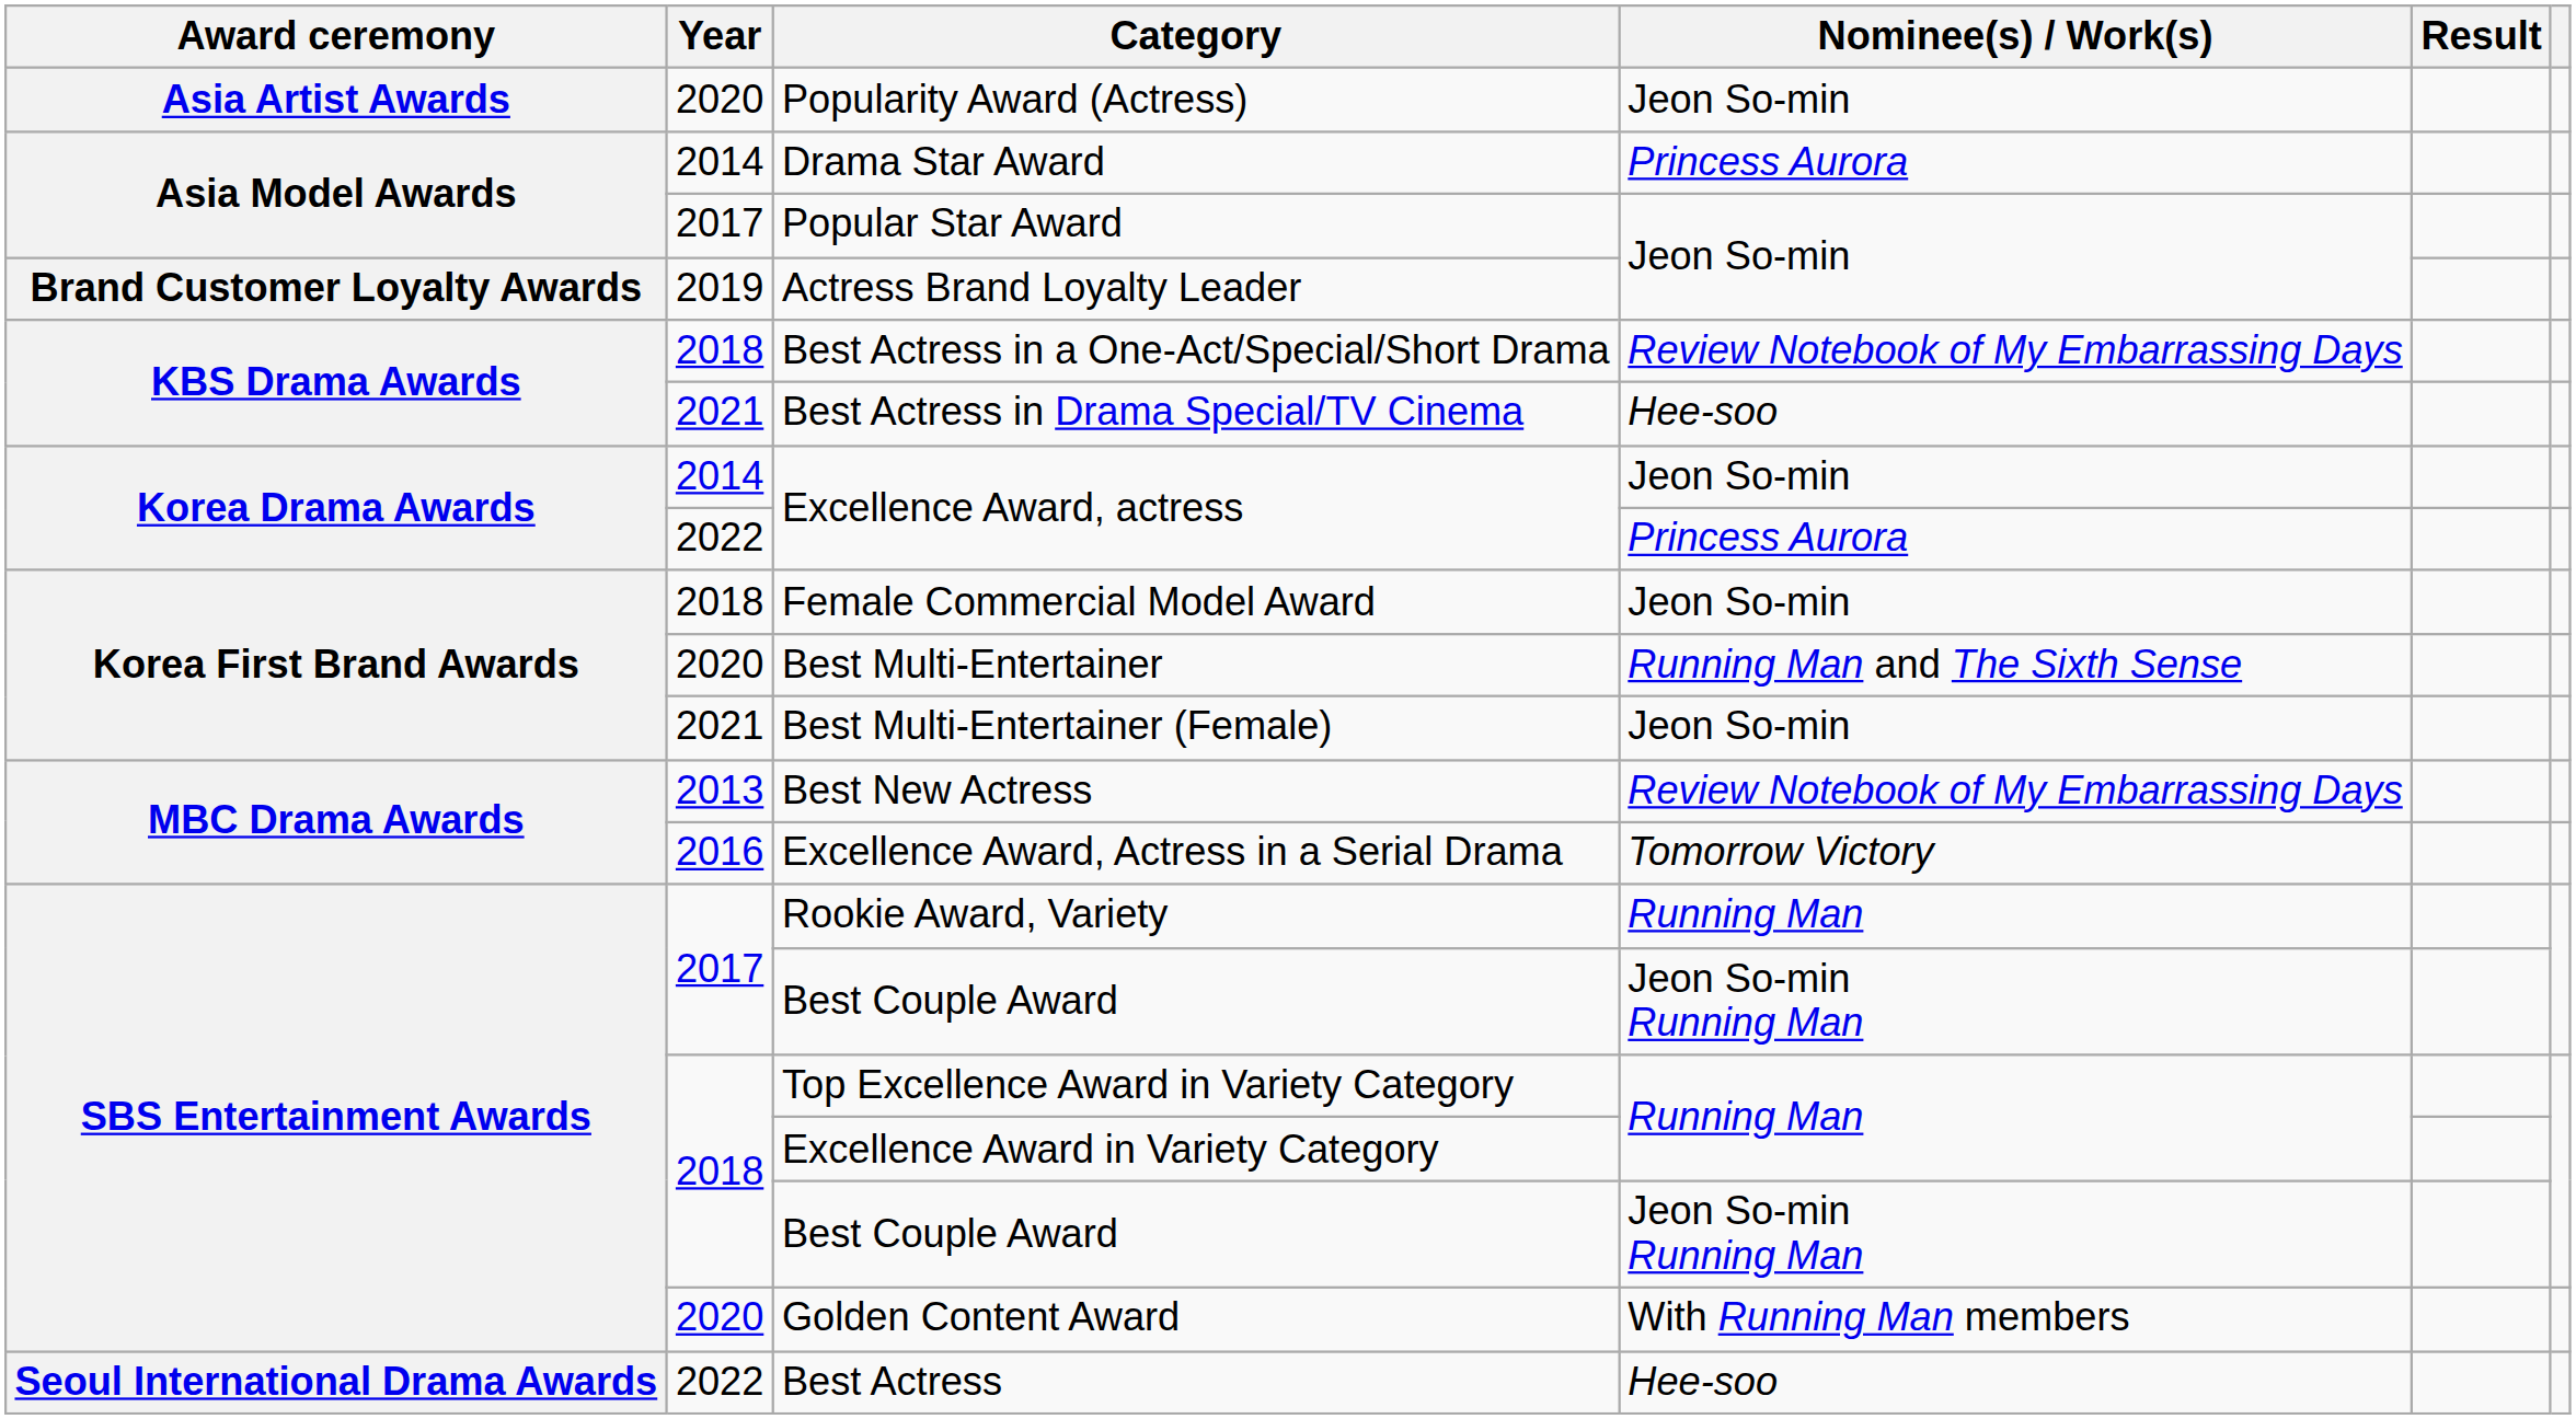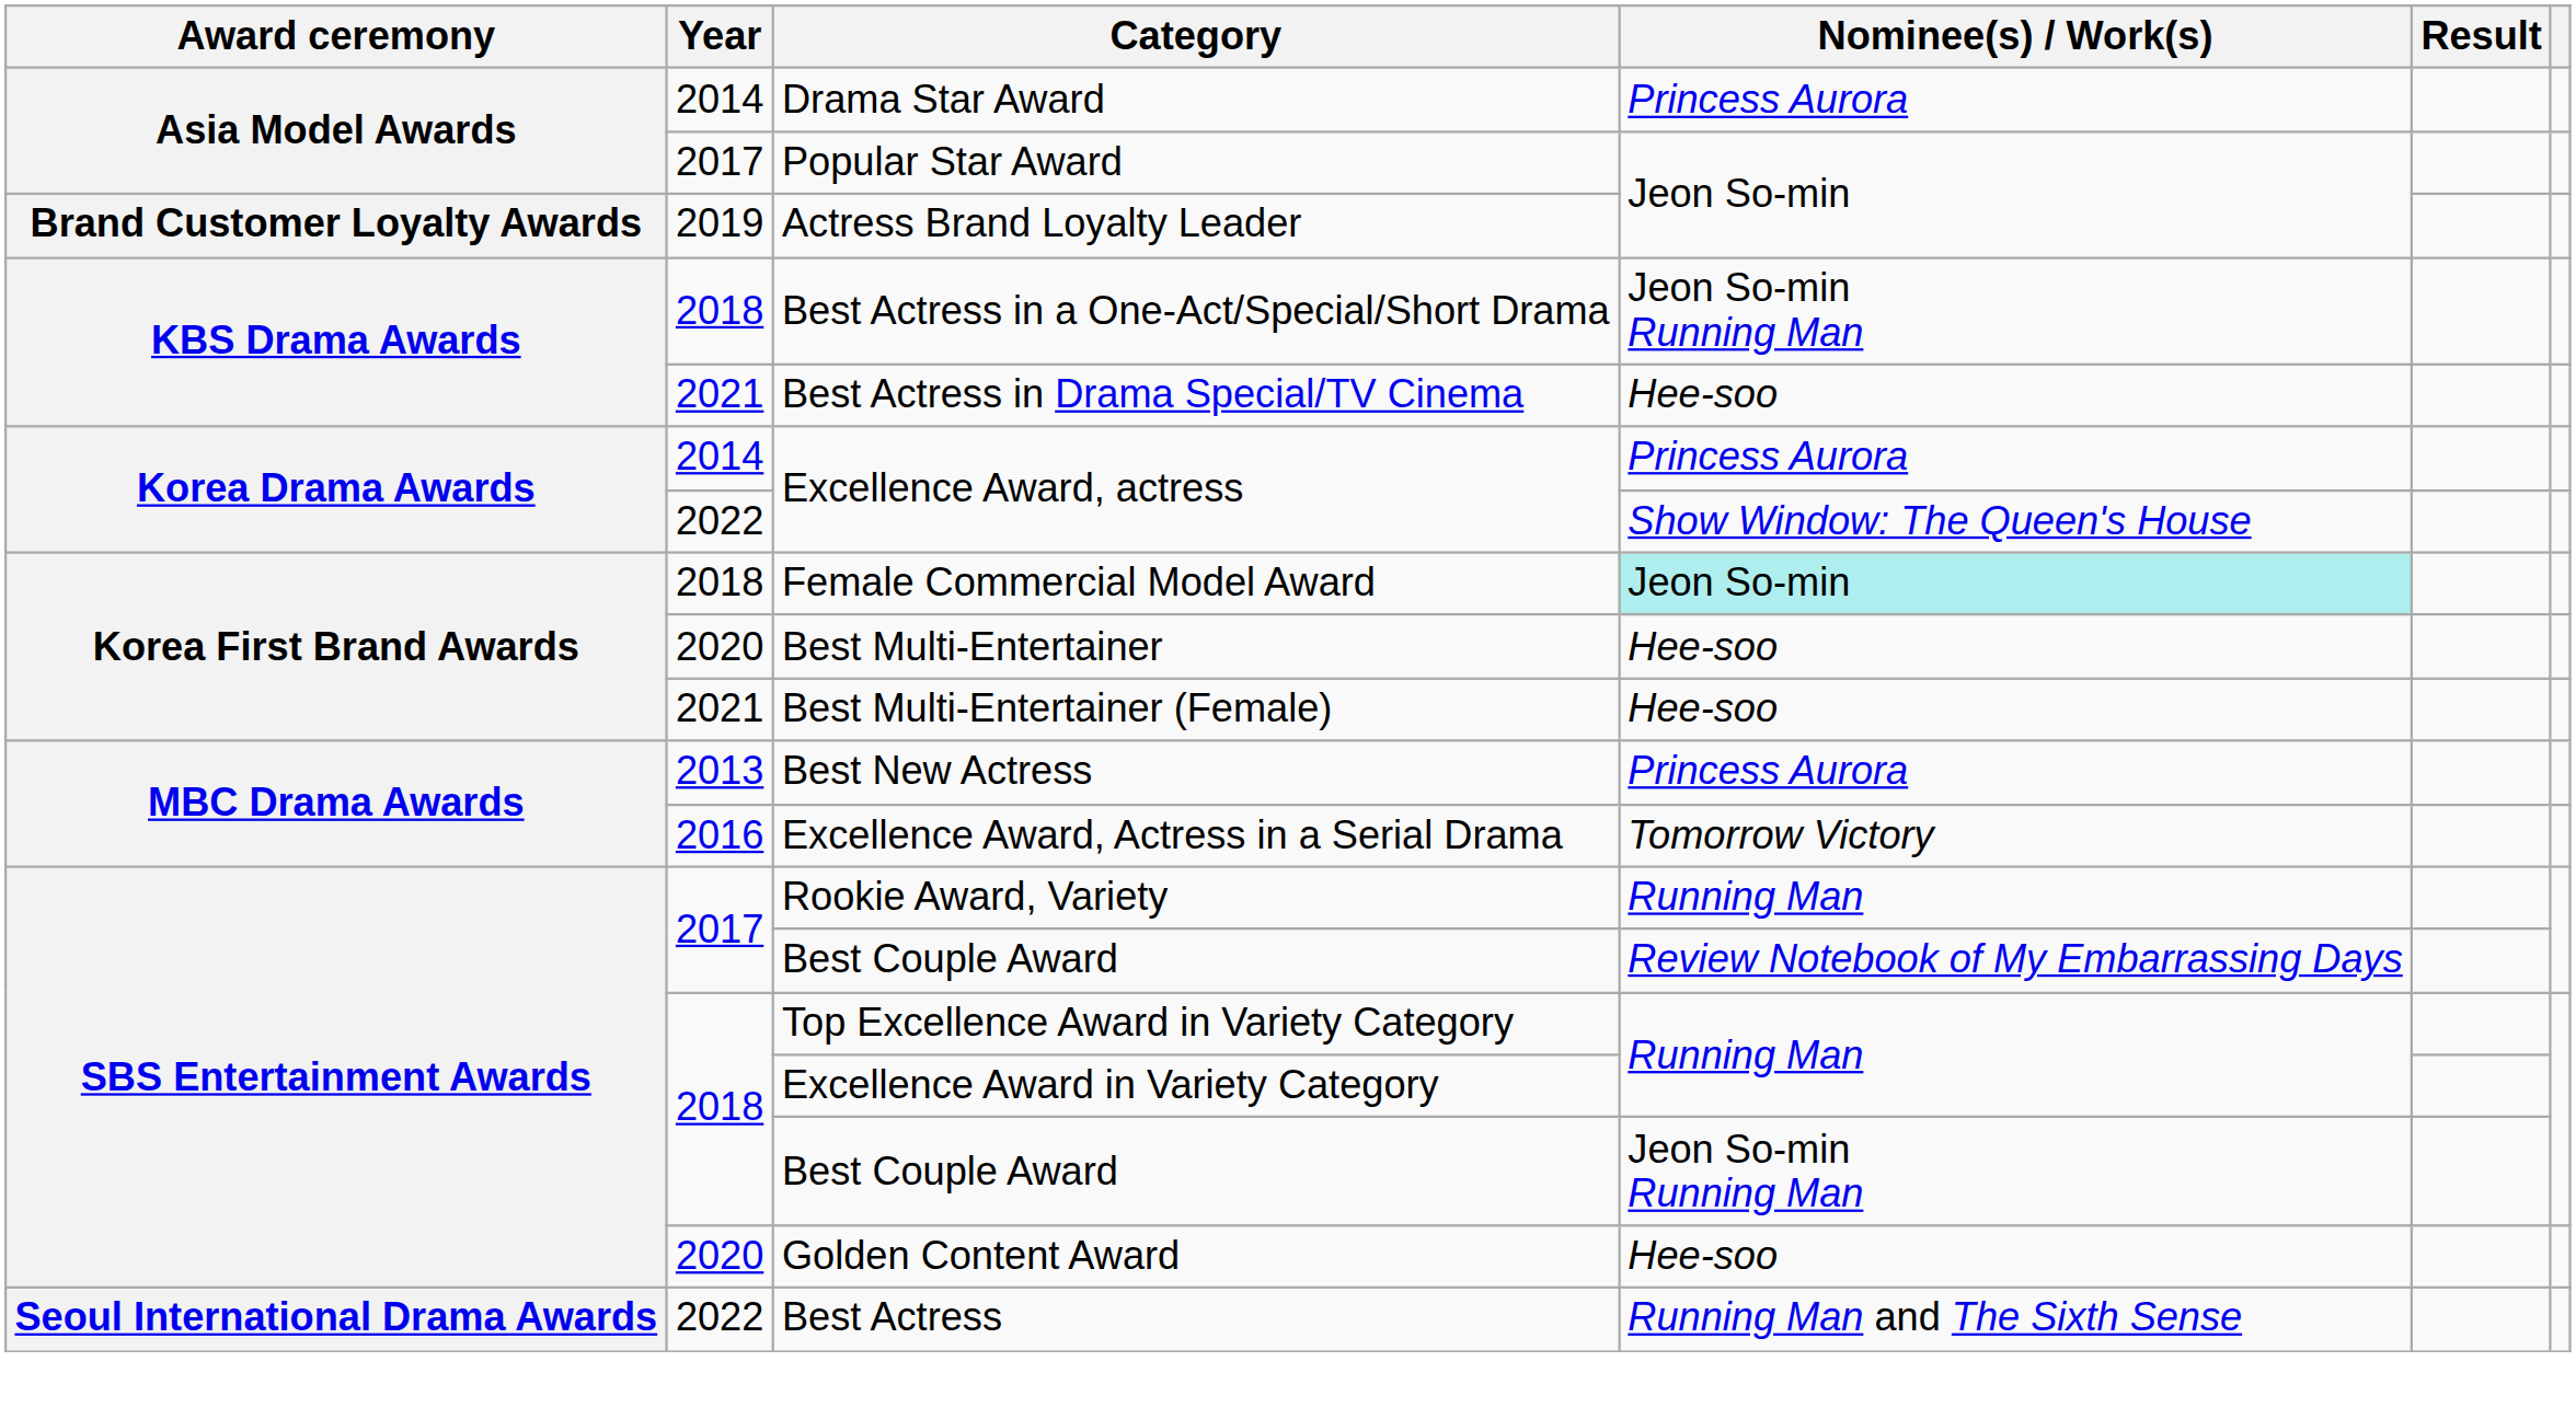- row: Asia Artist Awards | 2020 | Popularity Award (Actress) | Jeon So-min
Best Actress in a One-Act/Special/Short Drama | Nominee(s) / Work(s): Review Notebook of My Embarrassing Days -> Jeon So-min Running Man
2014 / Excellence Award, actress | Nominee(s) / Work(s): Jeon So-min -> Princess Aurora
2022 / Excellence Award, actress | Nominee(s) / Work(s): Princess Aurora -> Show Window: The Queen's House
Female Commercial Model Award | Nominee(s) / Work(s): no background -> paleturquoise background
Best Multi-Entertainer | Nominee(s) / Work(s): Running Man and The Sixth Sense -> Hee-soo
Best Multi-Entertainer (Female) | Nominee(s) / Work(s): Jeon So-min -> Hee-soo
Best New Actress | Nominee(s) / Work(s): Review Notebook of My Embarrassing Days -> Princess Aurora
2017 / Best Couple Award | Nominee(s) / Work(s): Jeon So-min Running Man -> Review Notebook of My Embarrassing Days
Golden Content Award | Nominee(s) / Work(s): With Running Man members -> Hee-soo
Best Actress | Nominee(s) / Work(s): Hee-soo -> Running Man and The Sixth Sense
